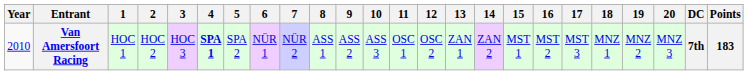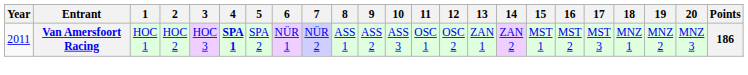- column: DC | 7th
Van Amersfoort Racing | Year: 2010 -> 2011
Van Amersfoort Racing | Points: 183 -> 186
